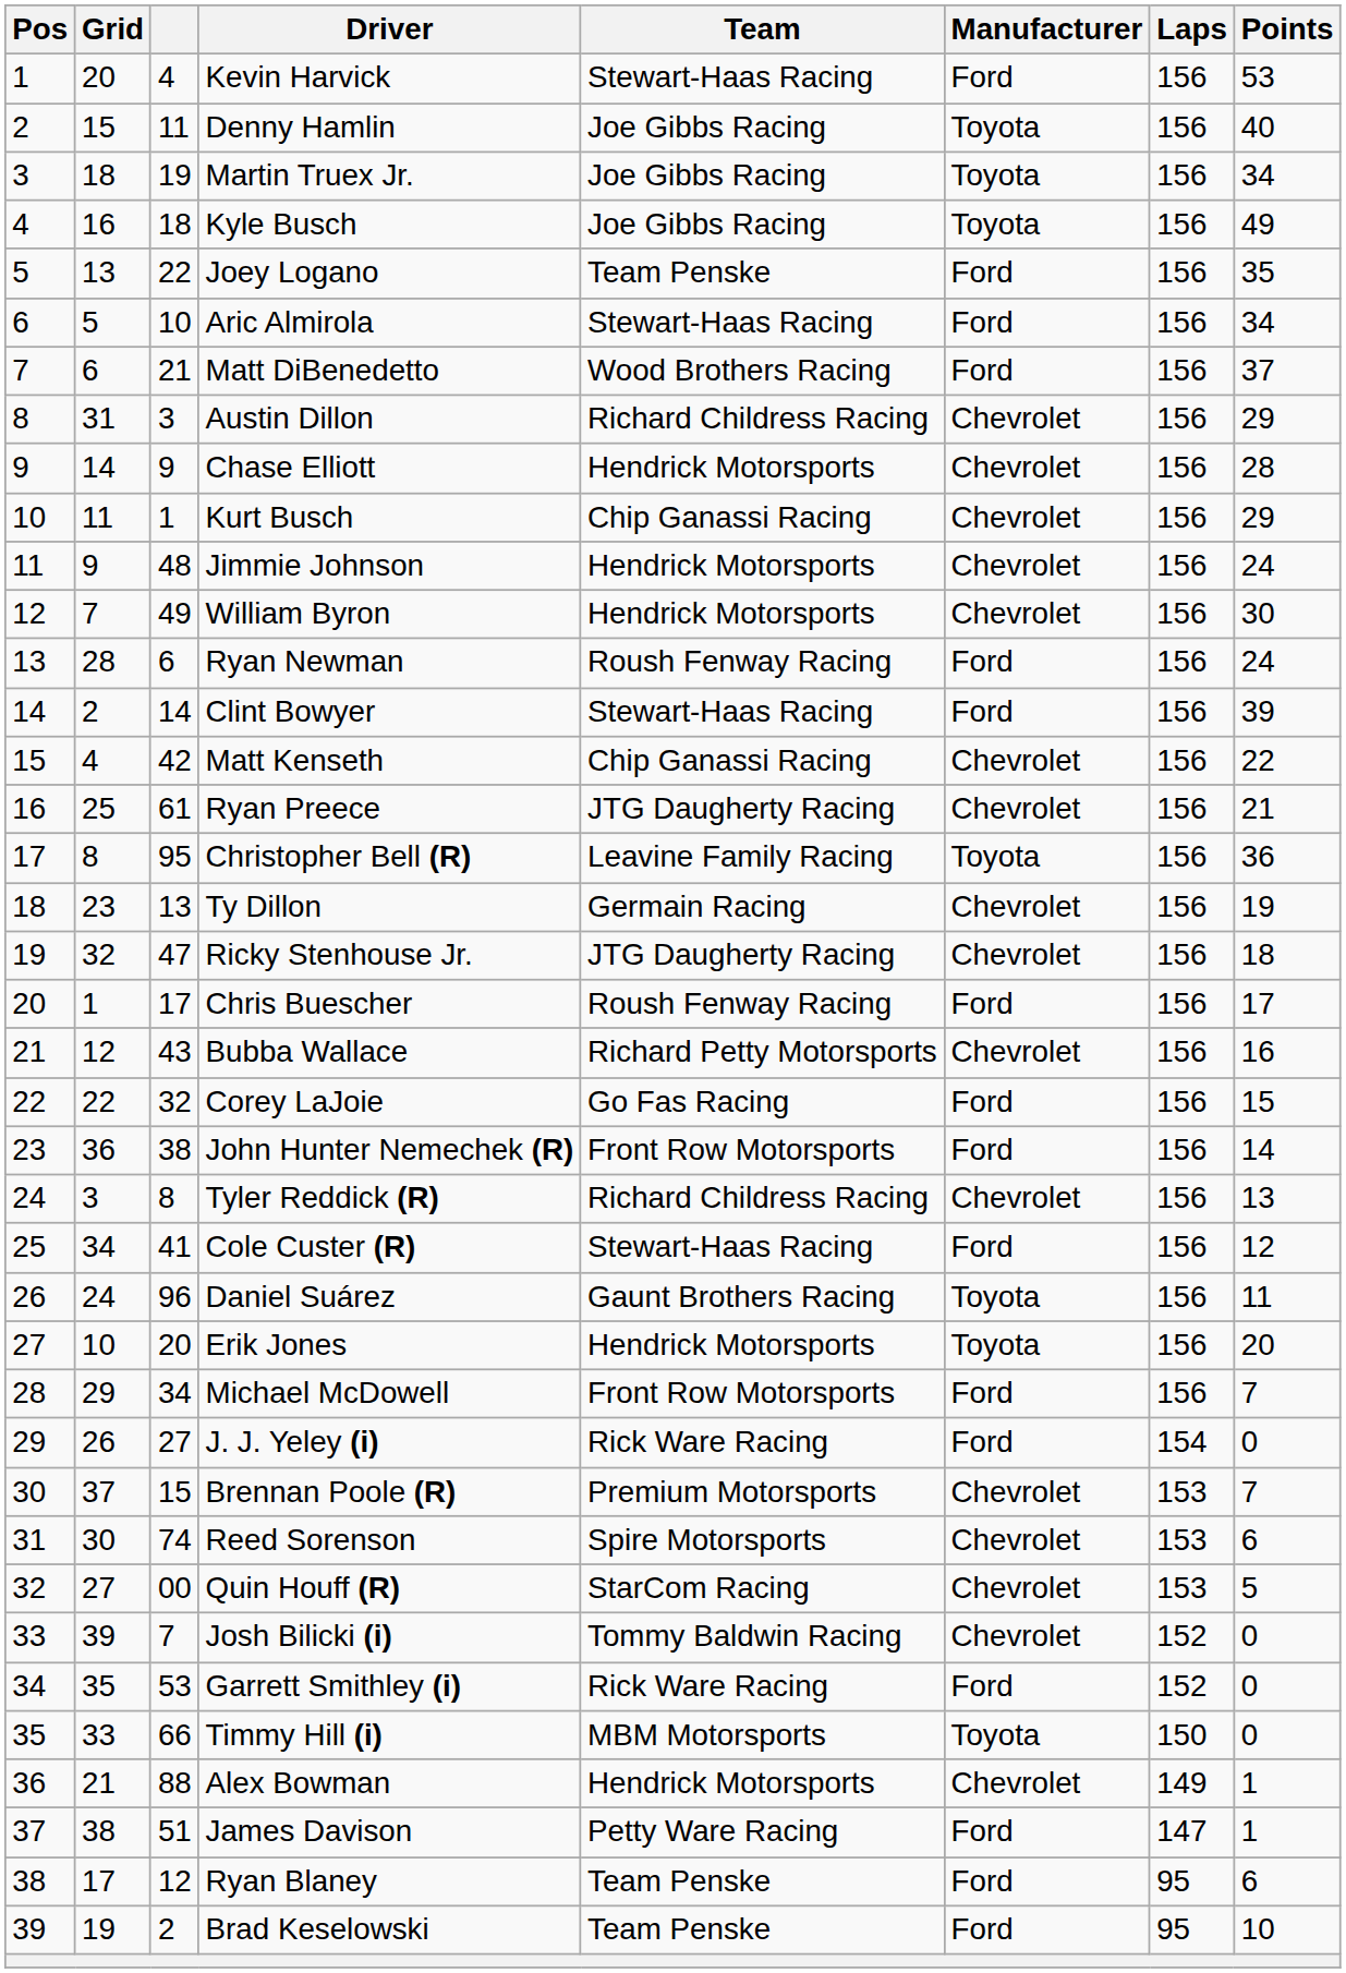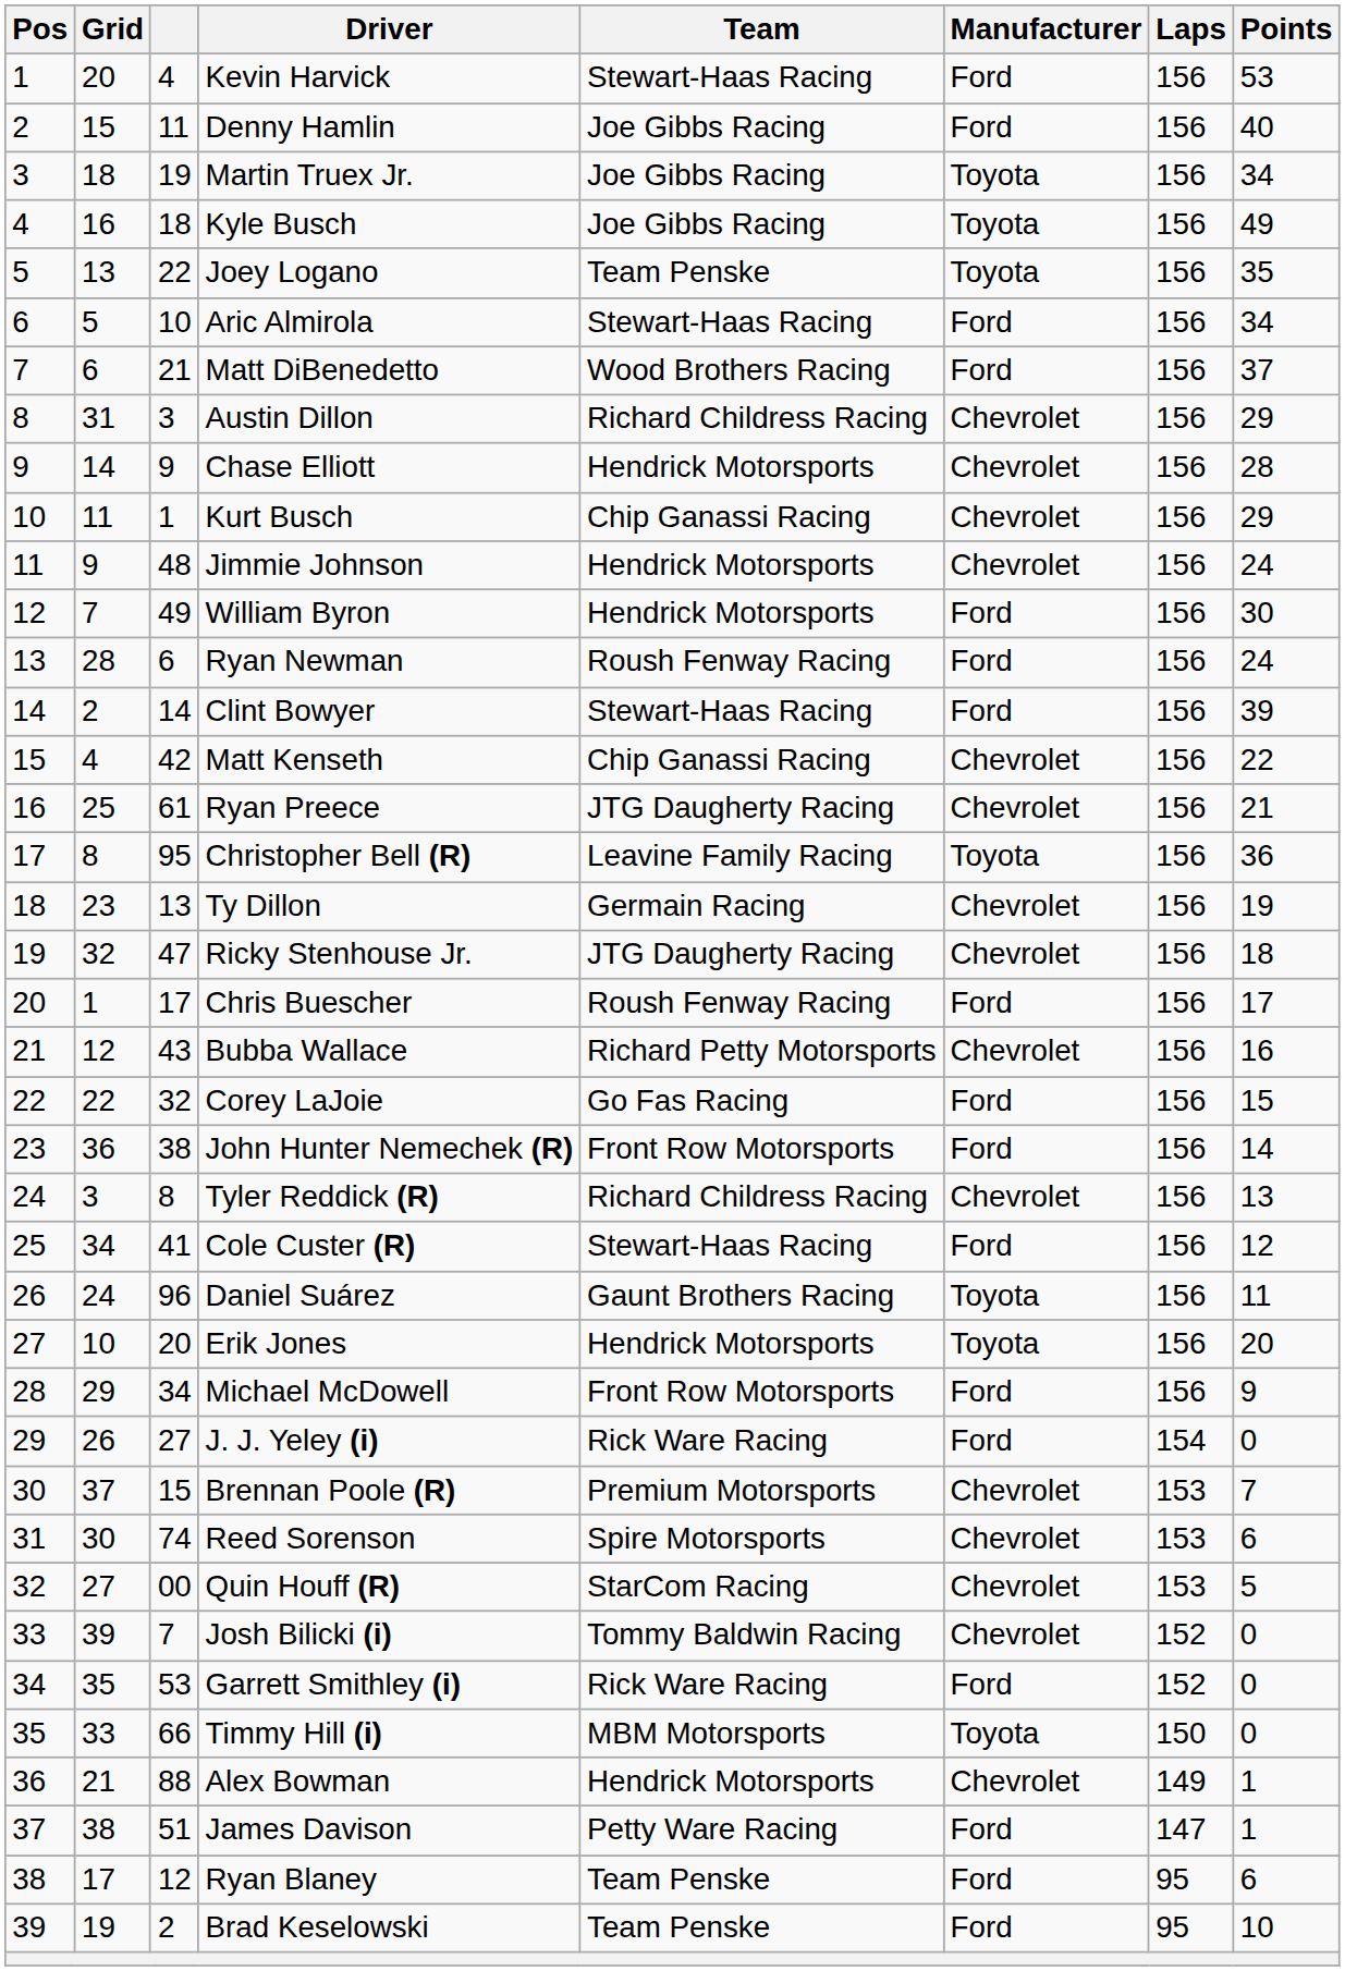Denny Hamlin | Manufacturer: Toyota -> Ford
Joey Logano | Manufacturer: Ford -> Toyota
William Byron | Manufacturer: Chevrolet -> Ford
Michael McDowell | Points: 7 -> 9
